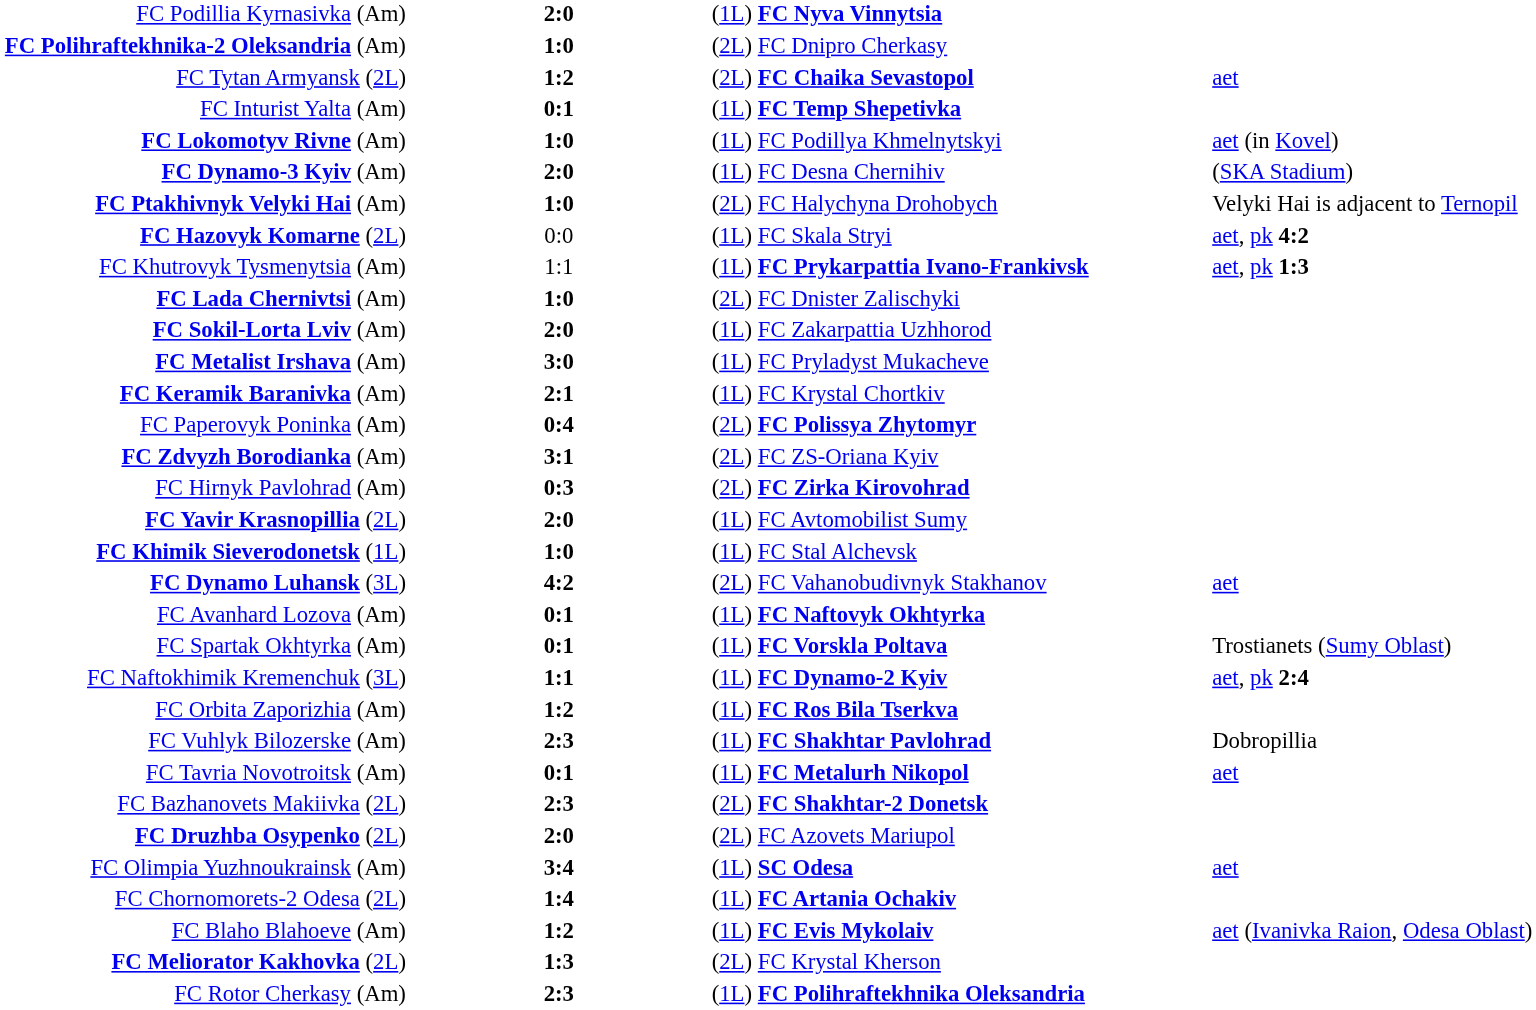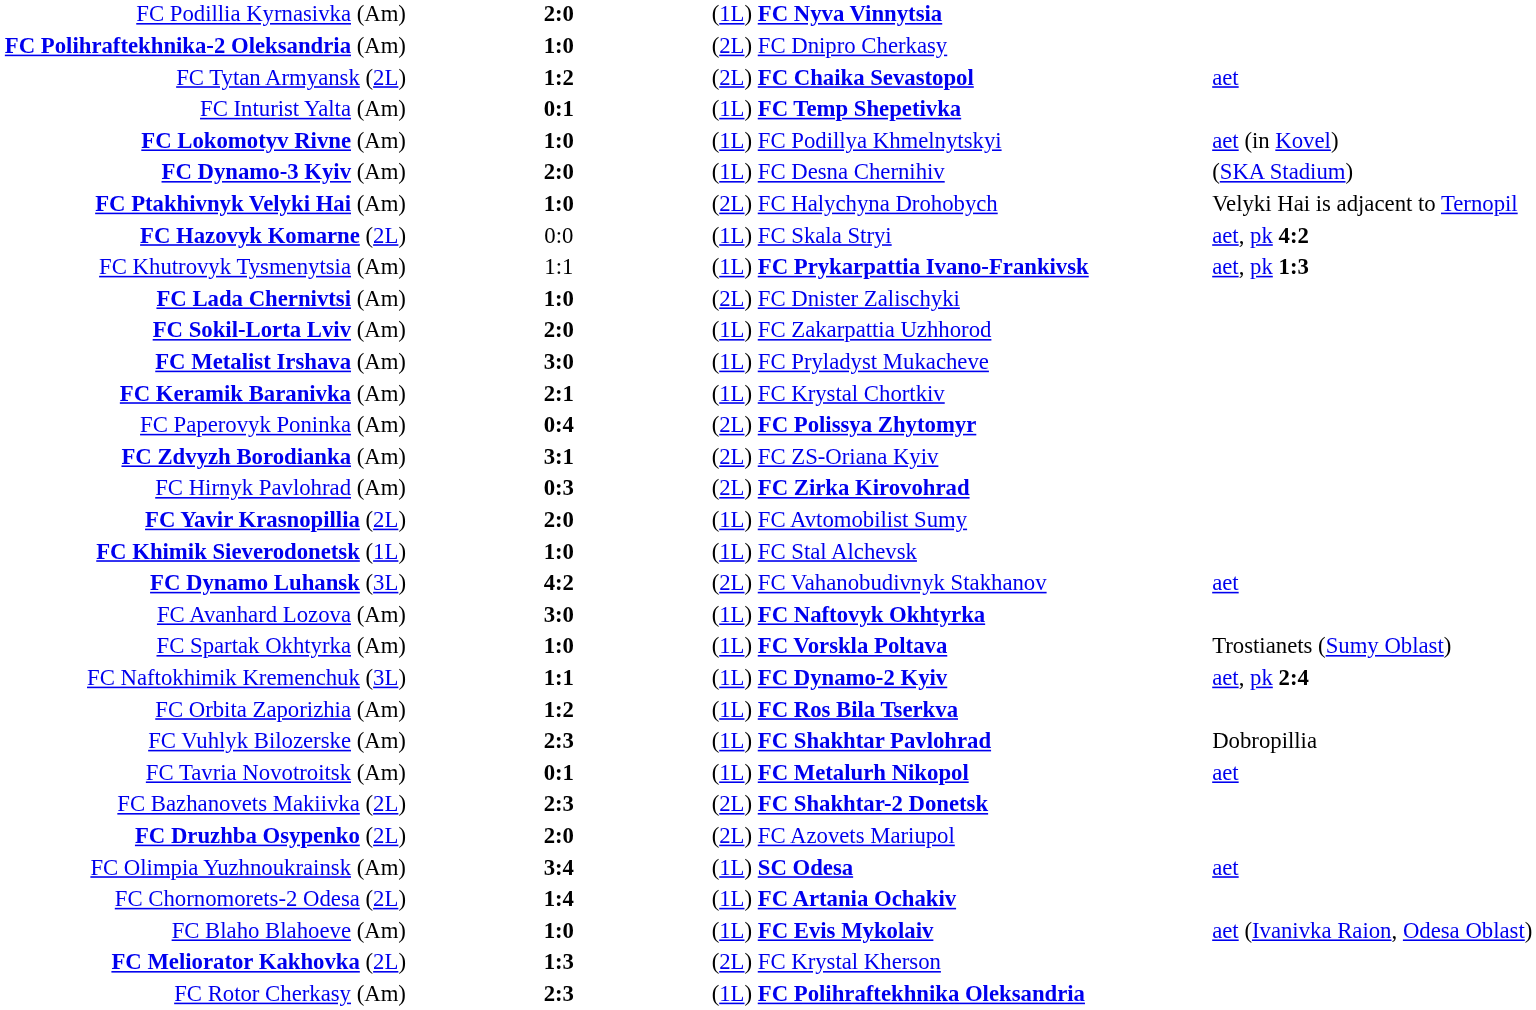FC Avanhard Lozova (Am) | column 2: 0:1 -> 3:0
FC Spartak Okhtyrka (Am) | column 2: 0:1 -> 1:0
FC Blaho Blahoeve (Am) | column 2: 1:2 -> 1:0
